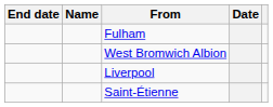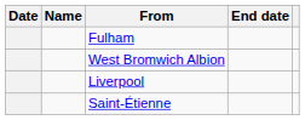columns swapped: Date <-> End date
